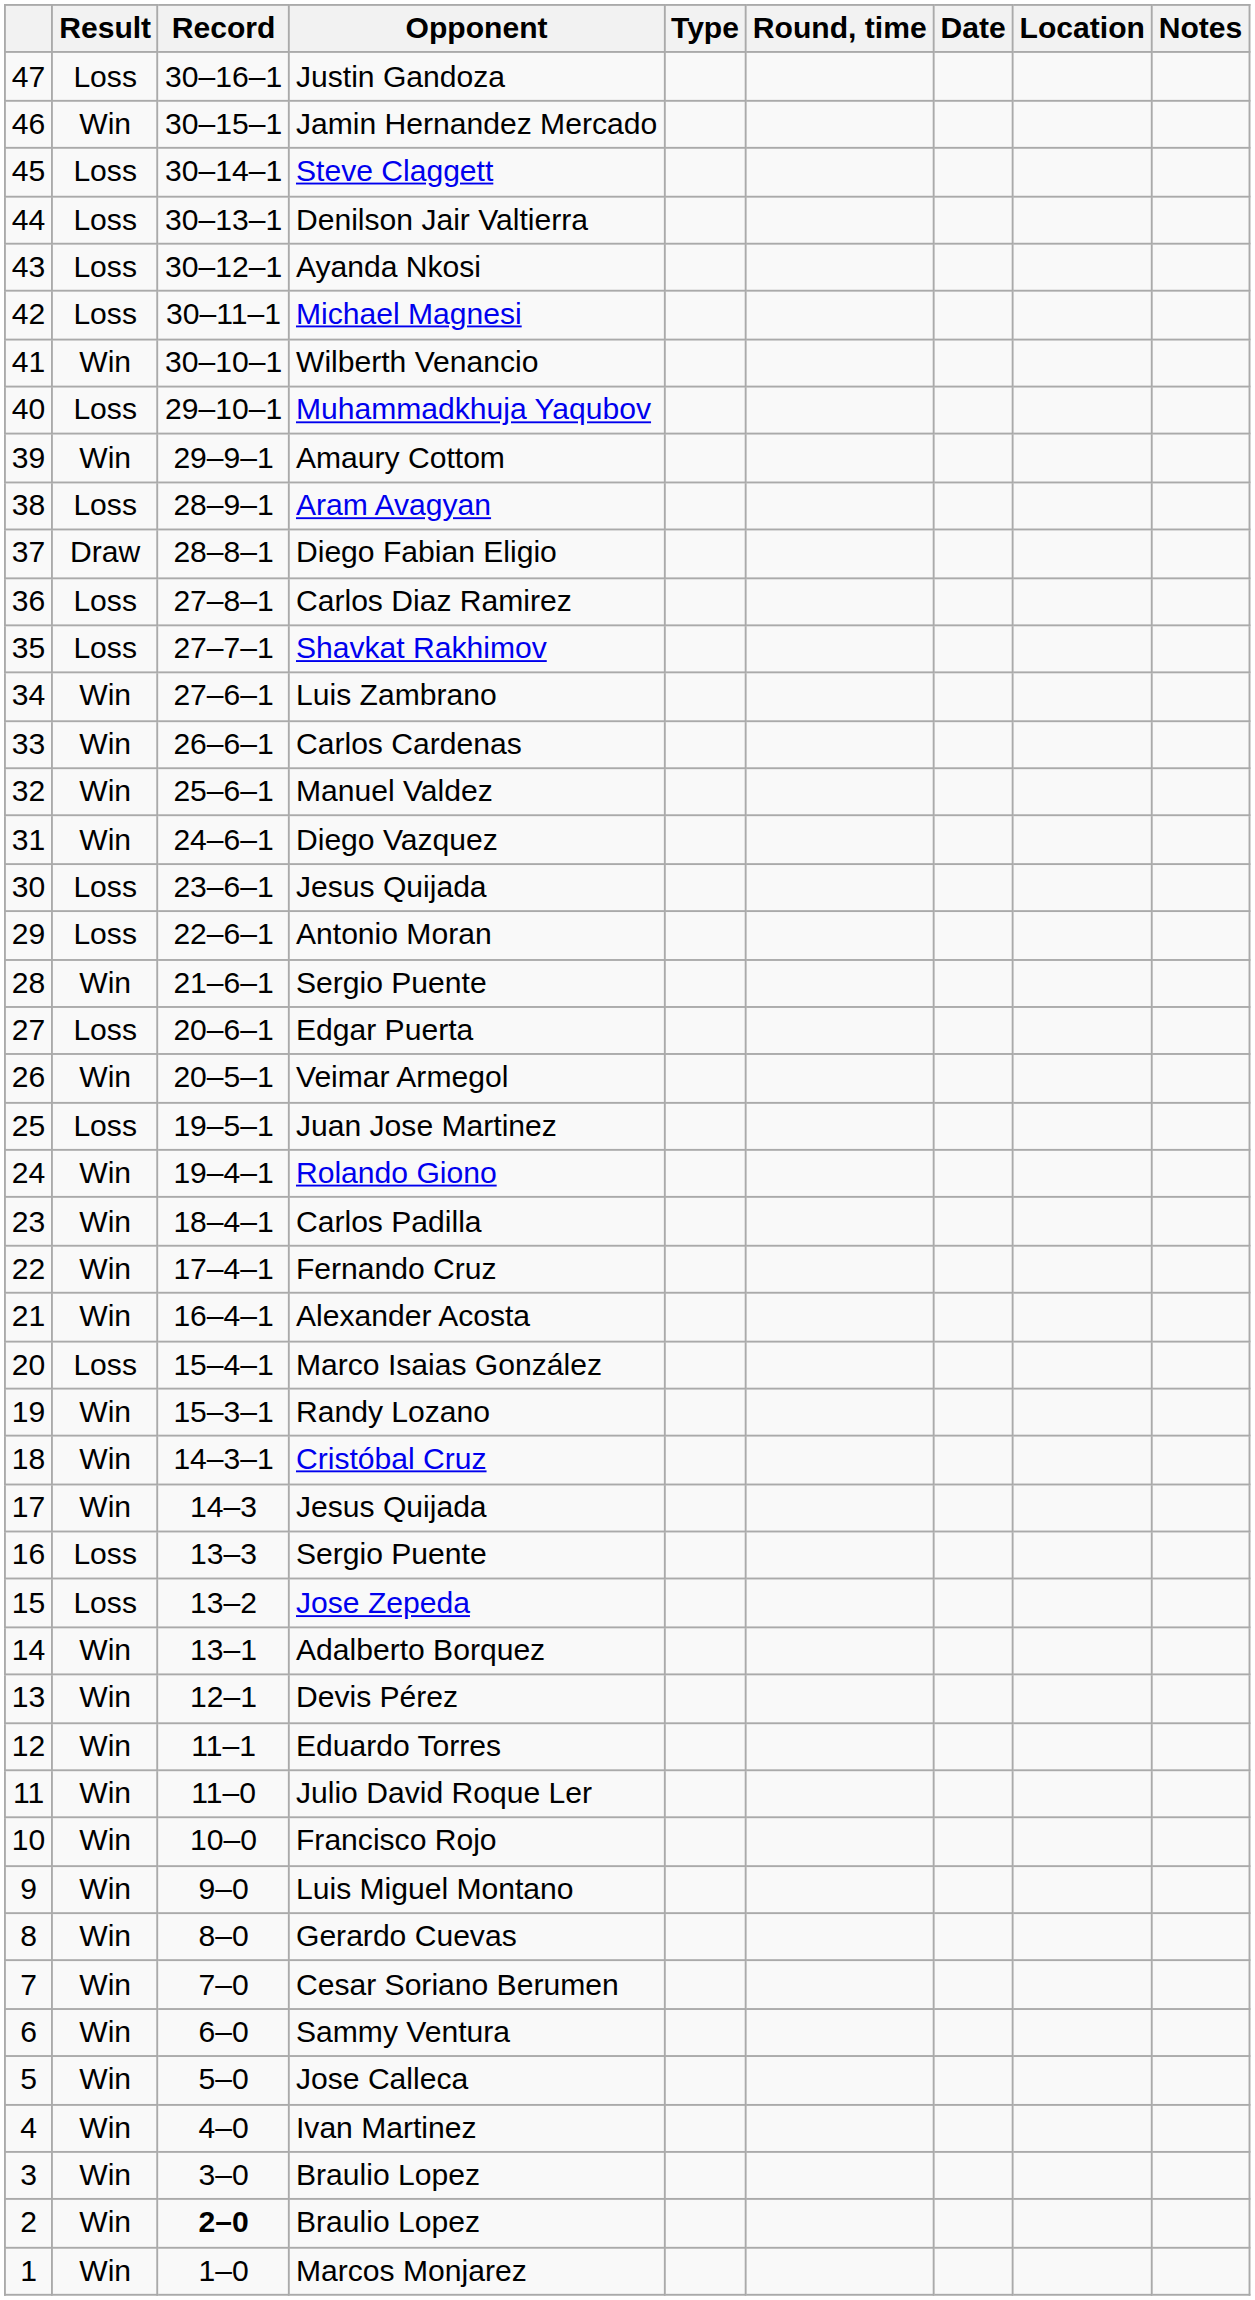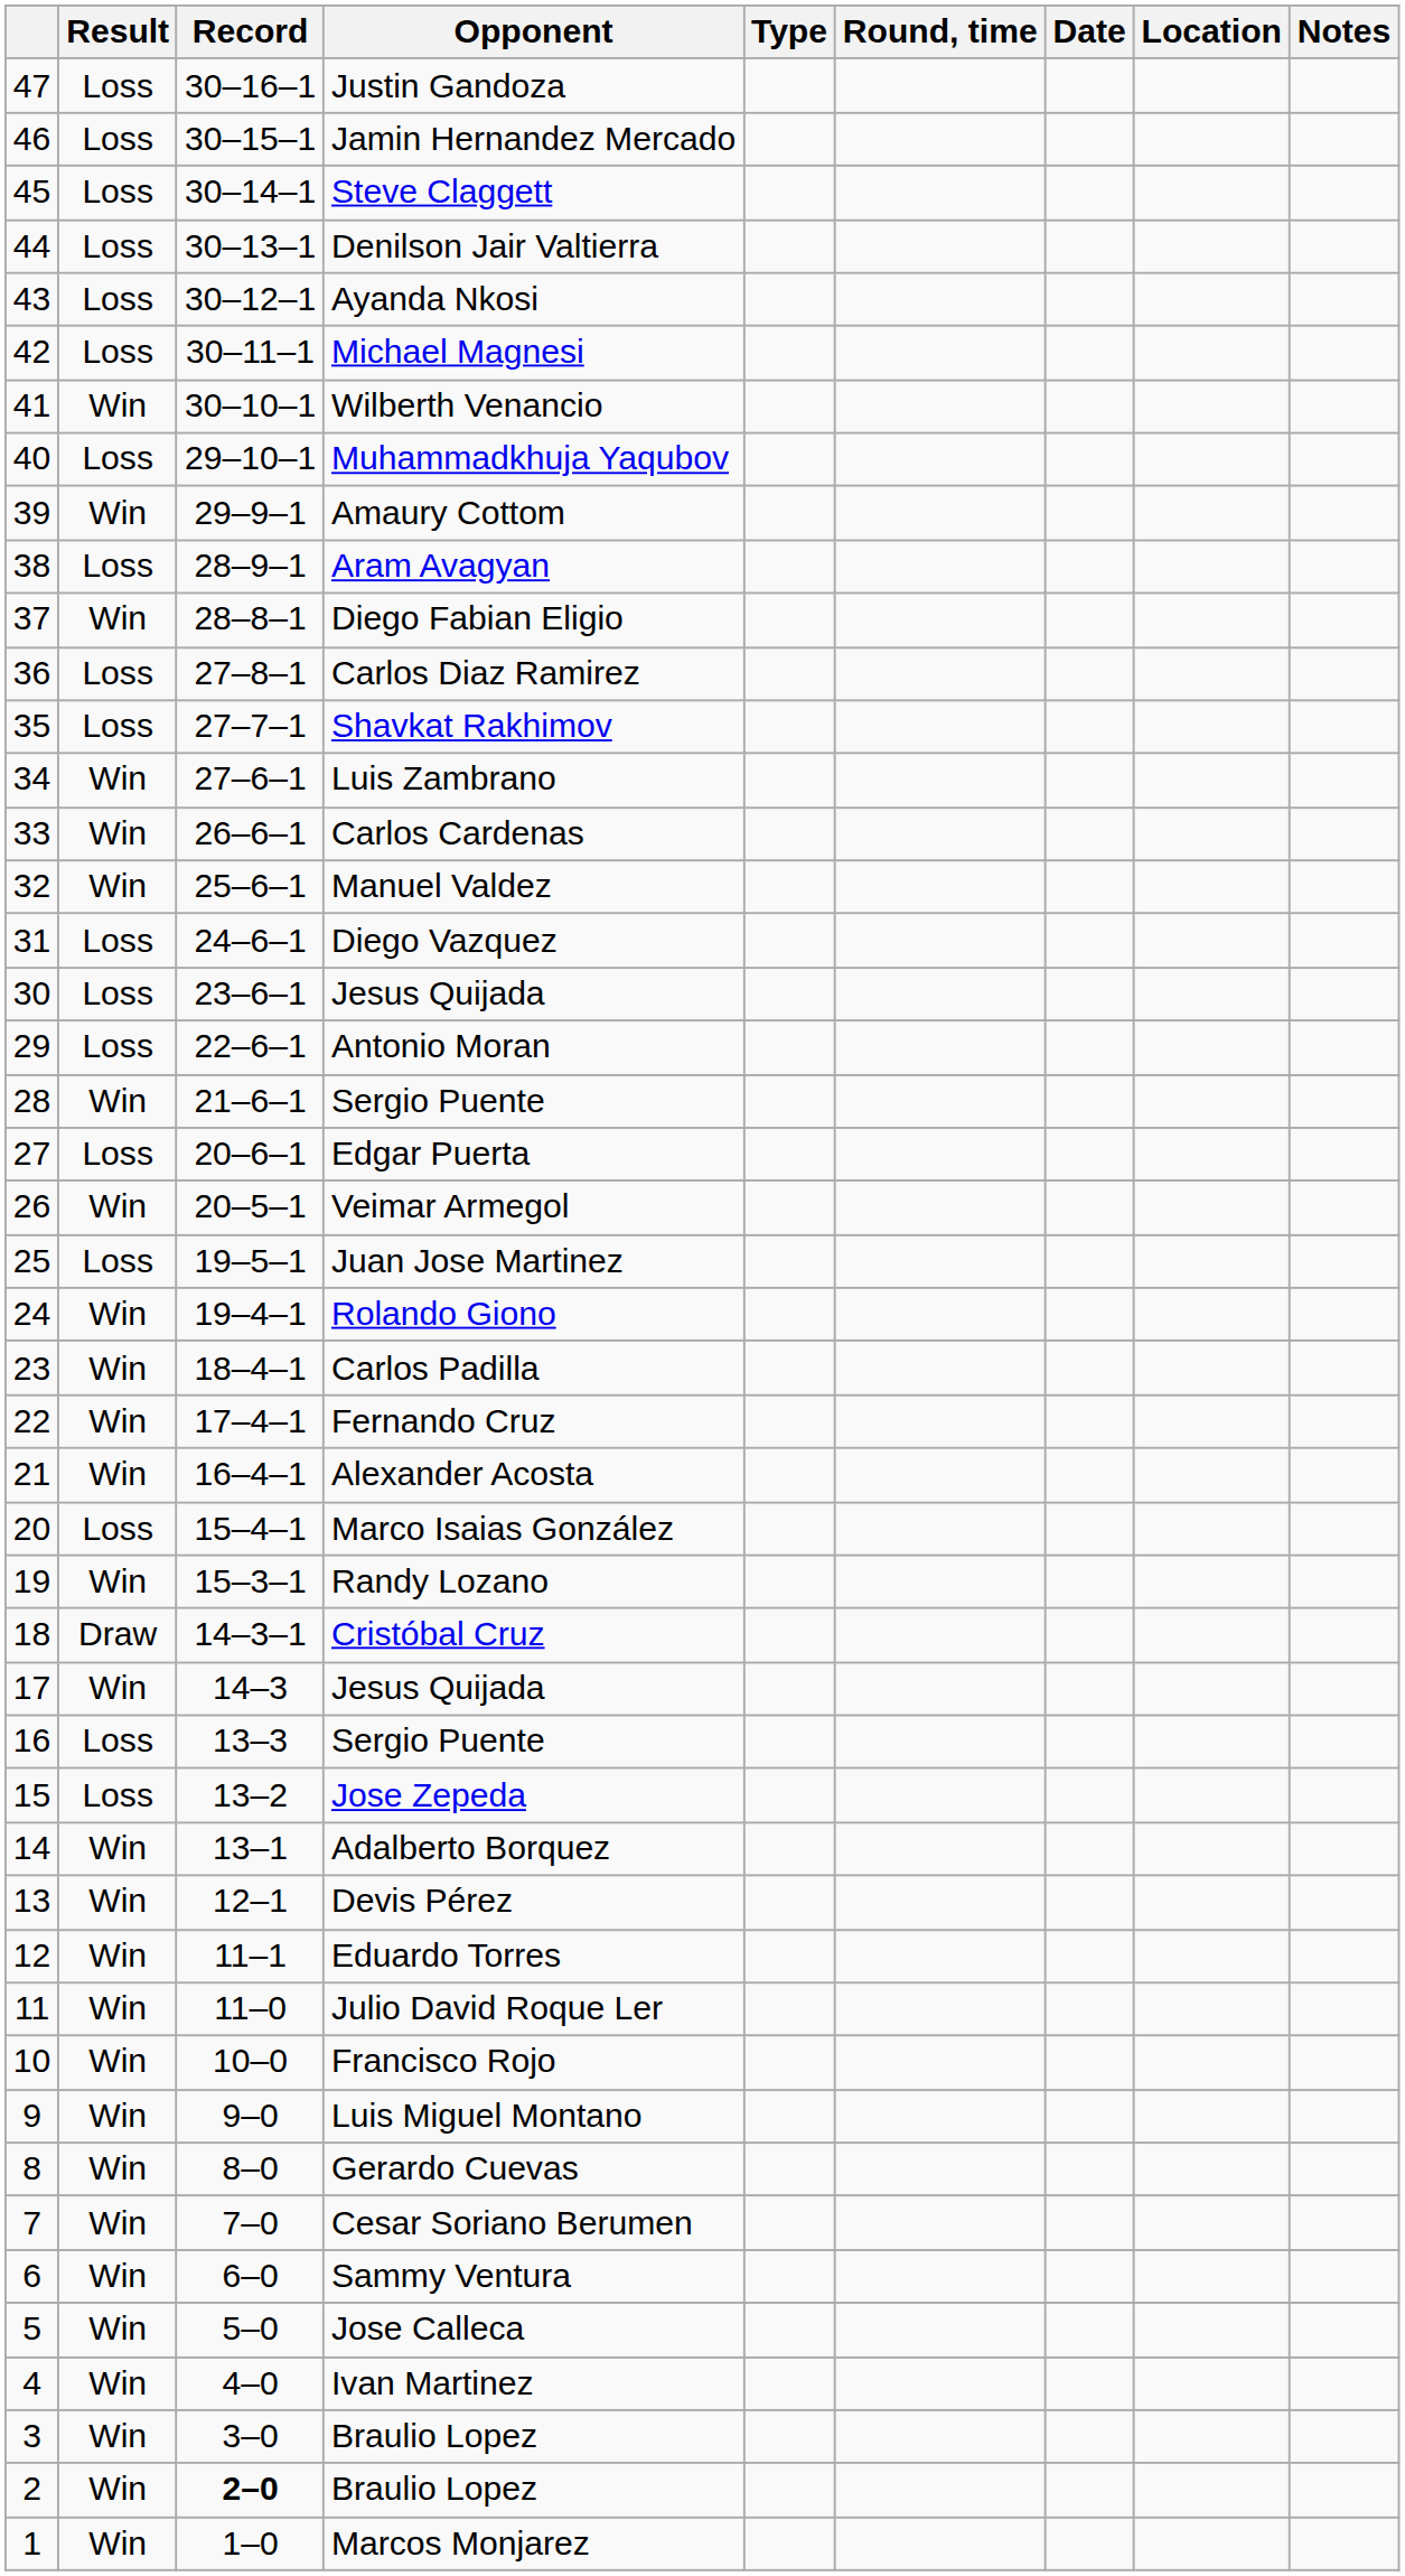Jamin Hernandez Mercado | Result: Win -> Loss
Diego Fabian Eligio | Result: Draw -> Win
Diego Vazquez | Result: Win -> Loss
Cristóbal Cruz | Result: Win -> Draw
